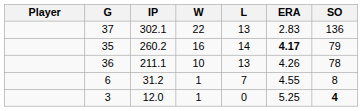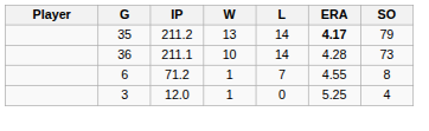- row: 37 | 302.1 | 22 | 13 | 2.83 | 136
35 | IP: 260.2 -> 211.2
35 | W: 16 -> 13
36 | L: 13 -> 14
36 | ERA: 4.26 -> 4.28
36 | SO: 78 -> 73
6 | IP: 31.2 -> 71.2
3 | SO: bold -> normal
